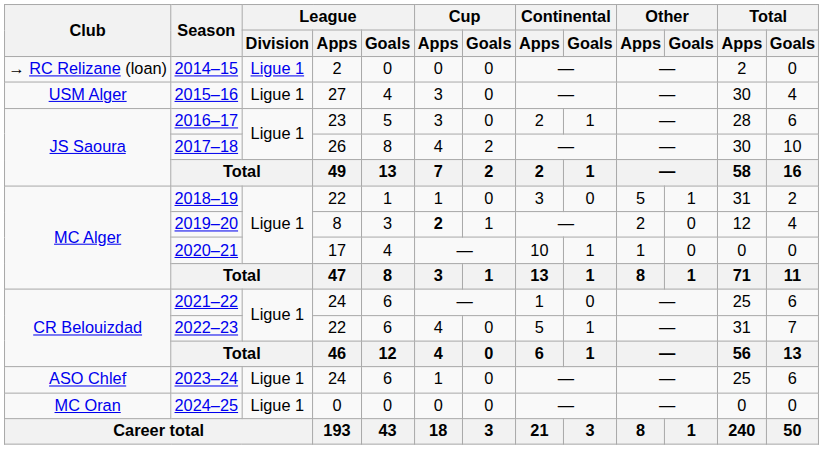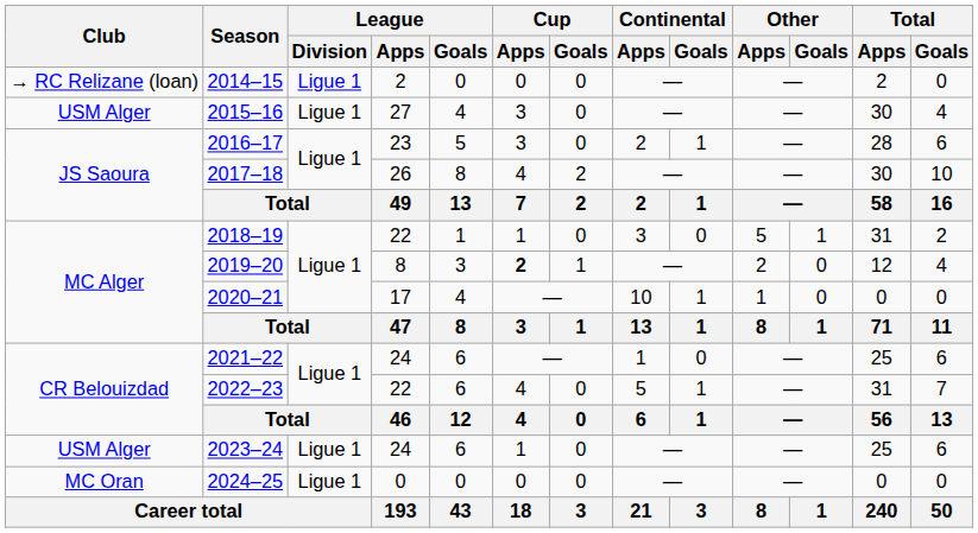2023–24 | Club: ASO Chlef -> USM Alger
